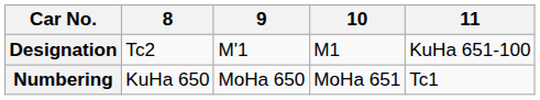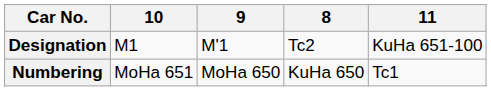columns swapped: 8 <-> 10
